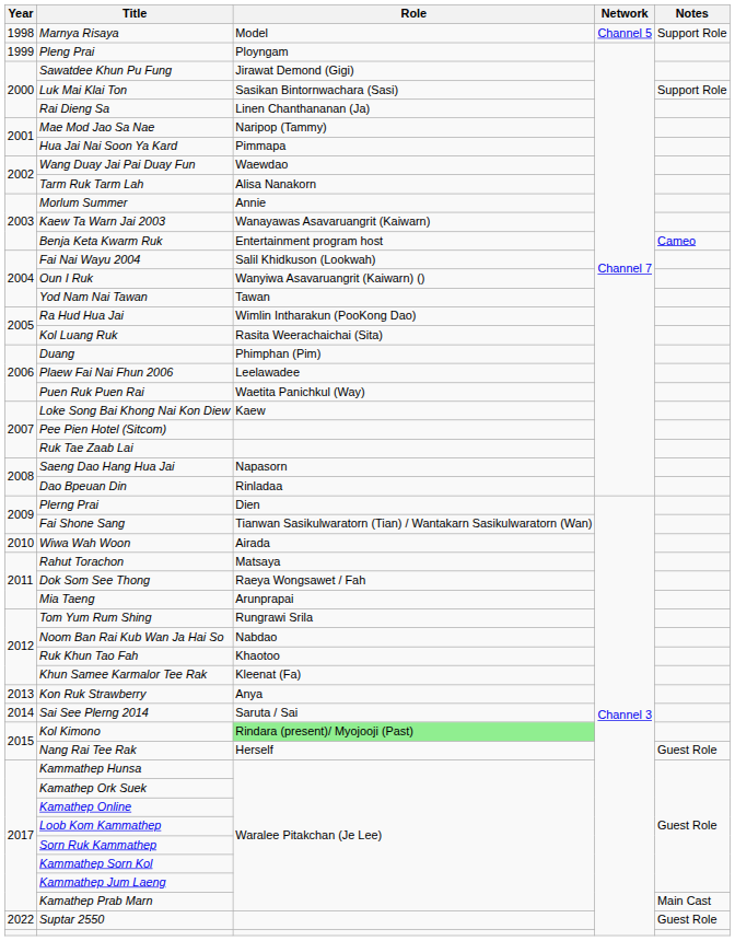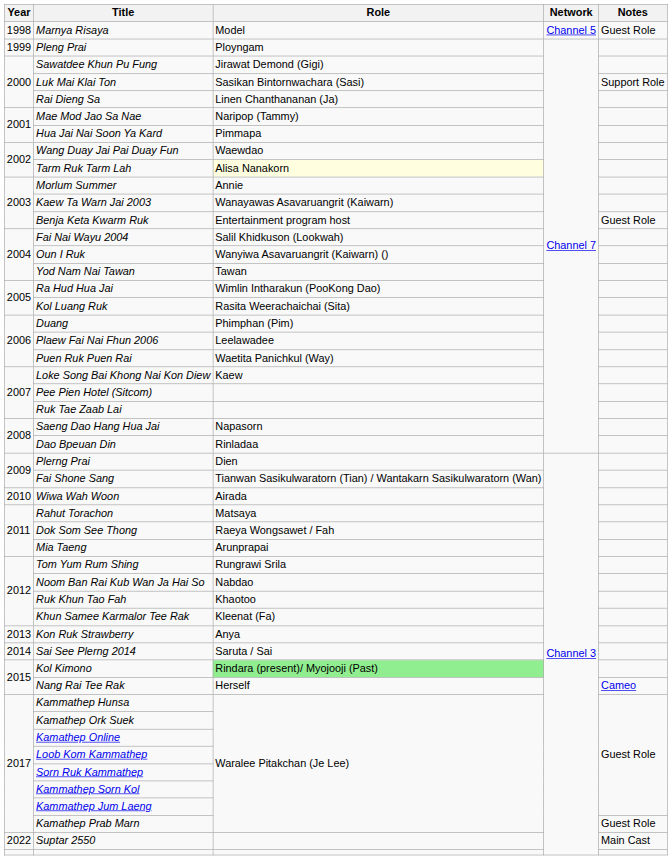Marnya Risaya | Notes: Support Role -> Guest Role
Tarm Ruk Tarm Lah | Role: no background -> lightyellow background
Benja Keta Kwarm Ruk | Notes: Cameo -> Guest Role
Nang Rai Tee Rak | Notes: Guest Role -> Cameo
Kamathep Prab Marn | Notes: Main Cast -> Guest Role
Suptar 2550 | Notes: Guest Role -> Main Cast
